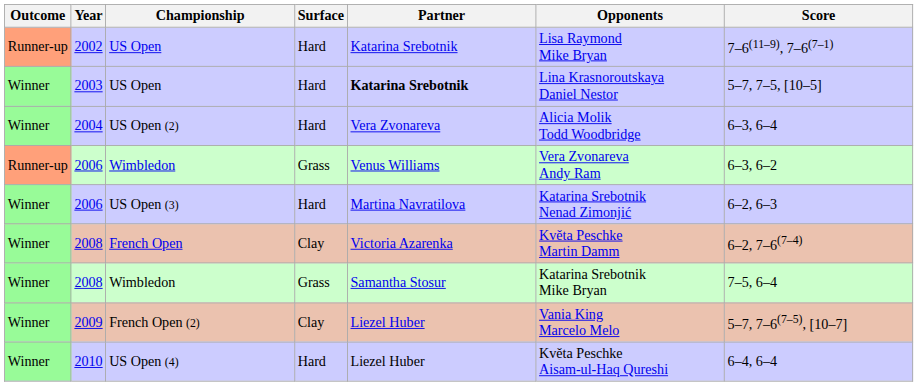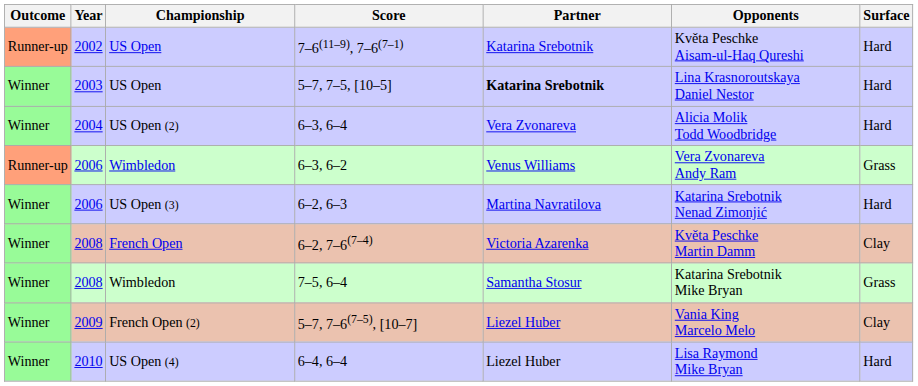columns swapped: Surface <-> Score
2002 | Opponents: Lisa Raymond Mike Bryan -> Květa Peschke Aisam-ul-Haq Qureshi
2010 | Opponents: Květa Peschke Aisam-ul-Haq Qureshi -> Lisa Raymond Mike Bryan
